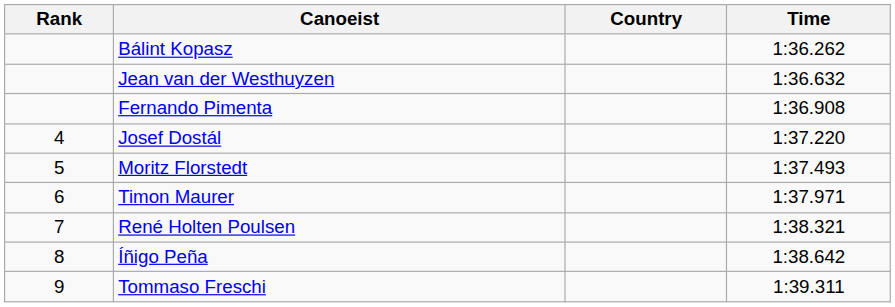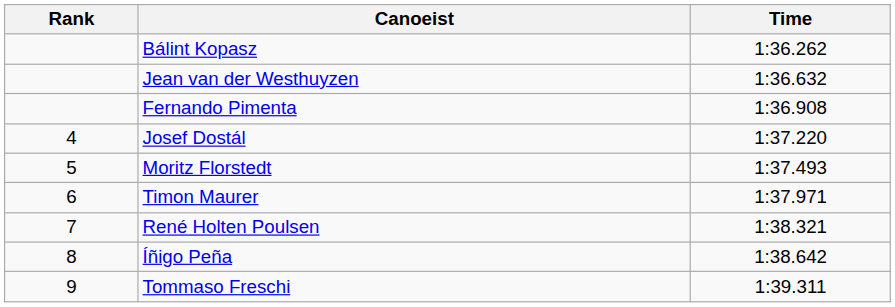- column: Country
